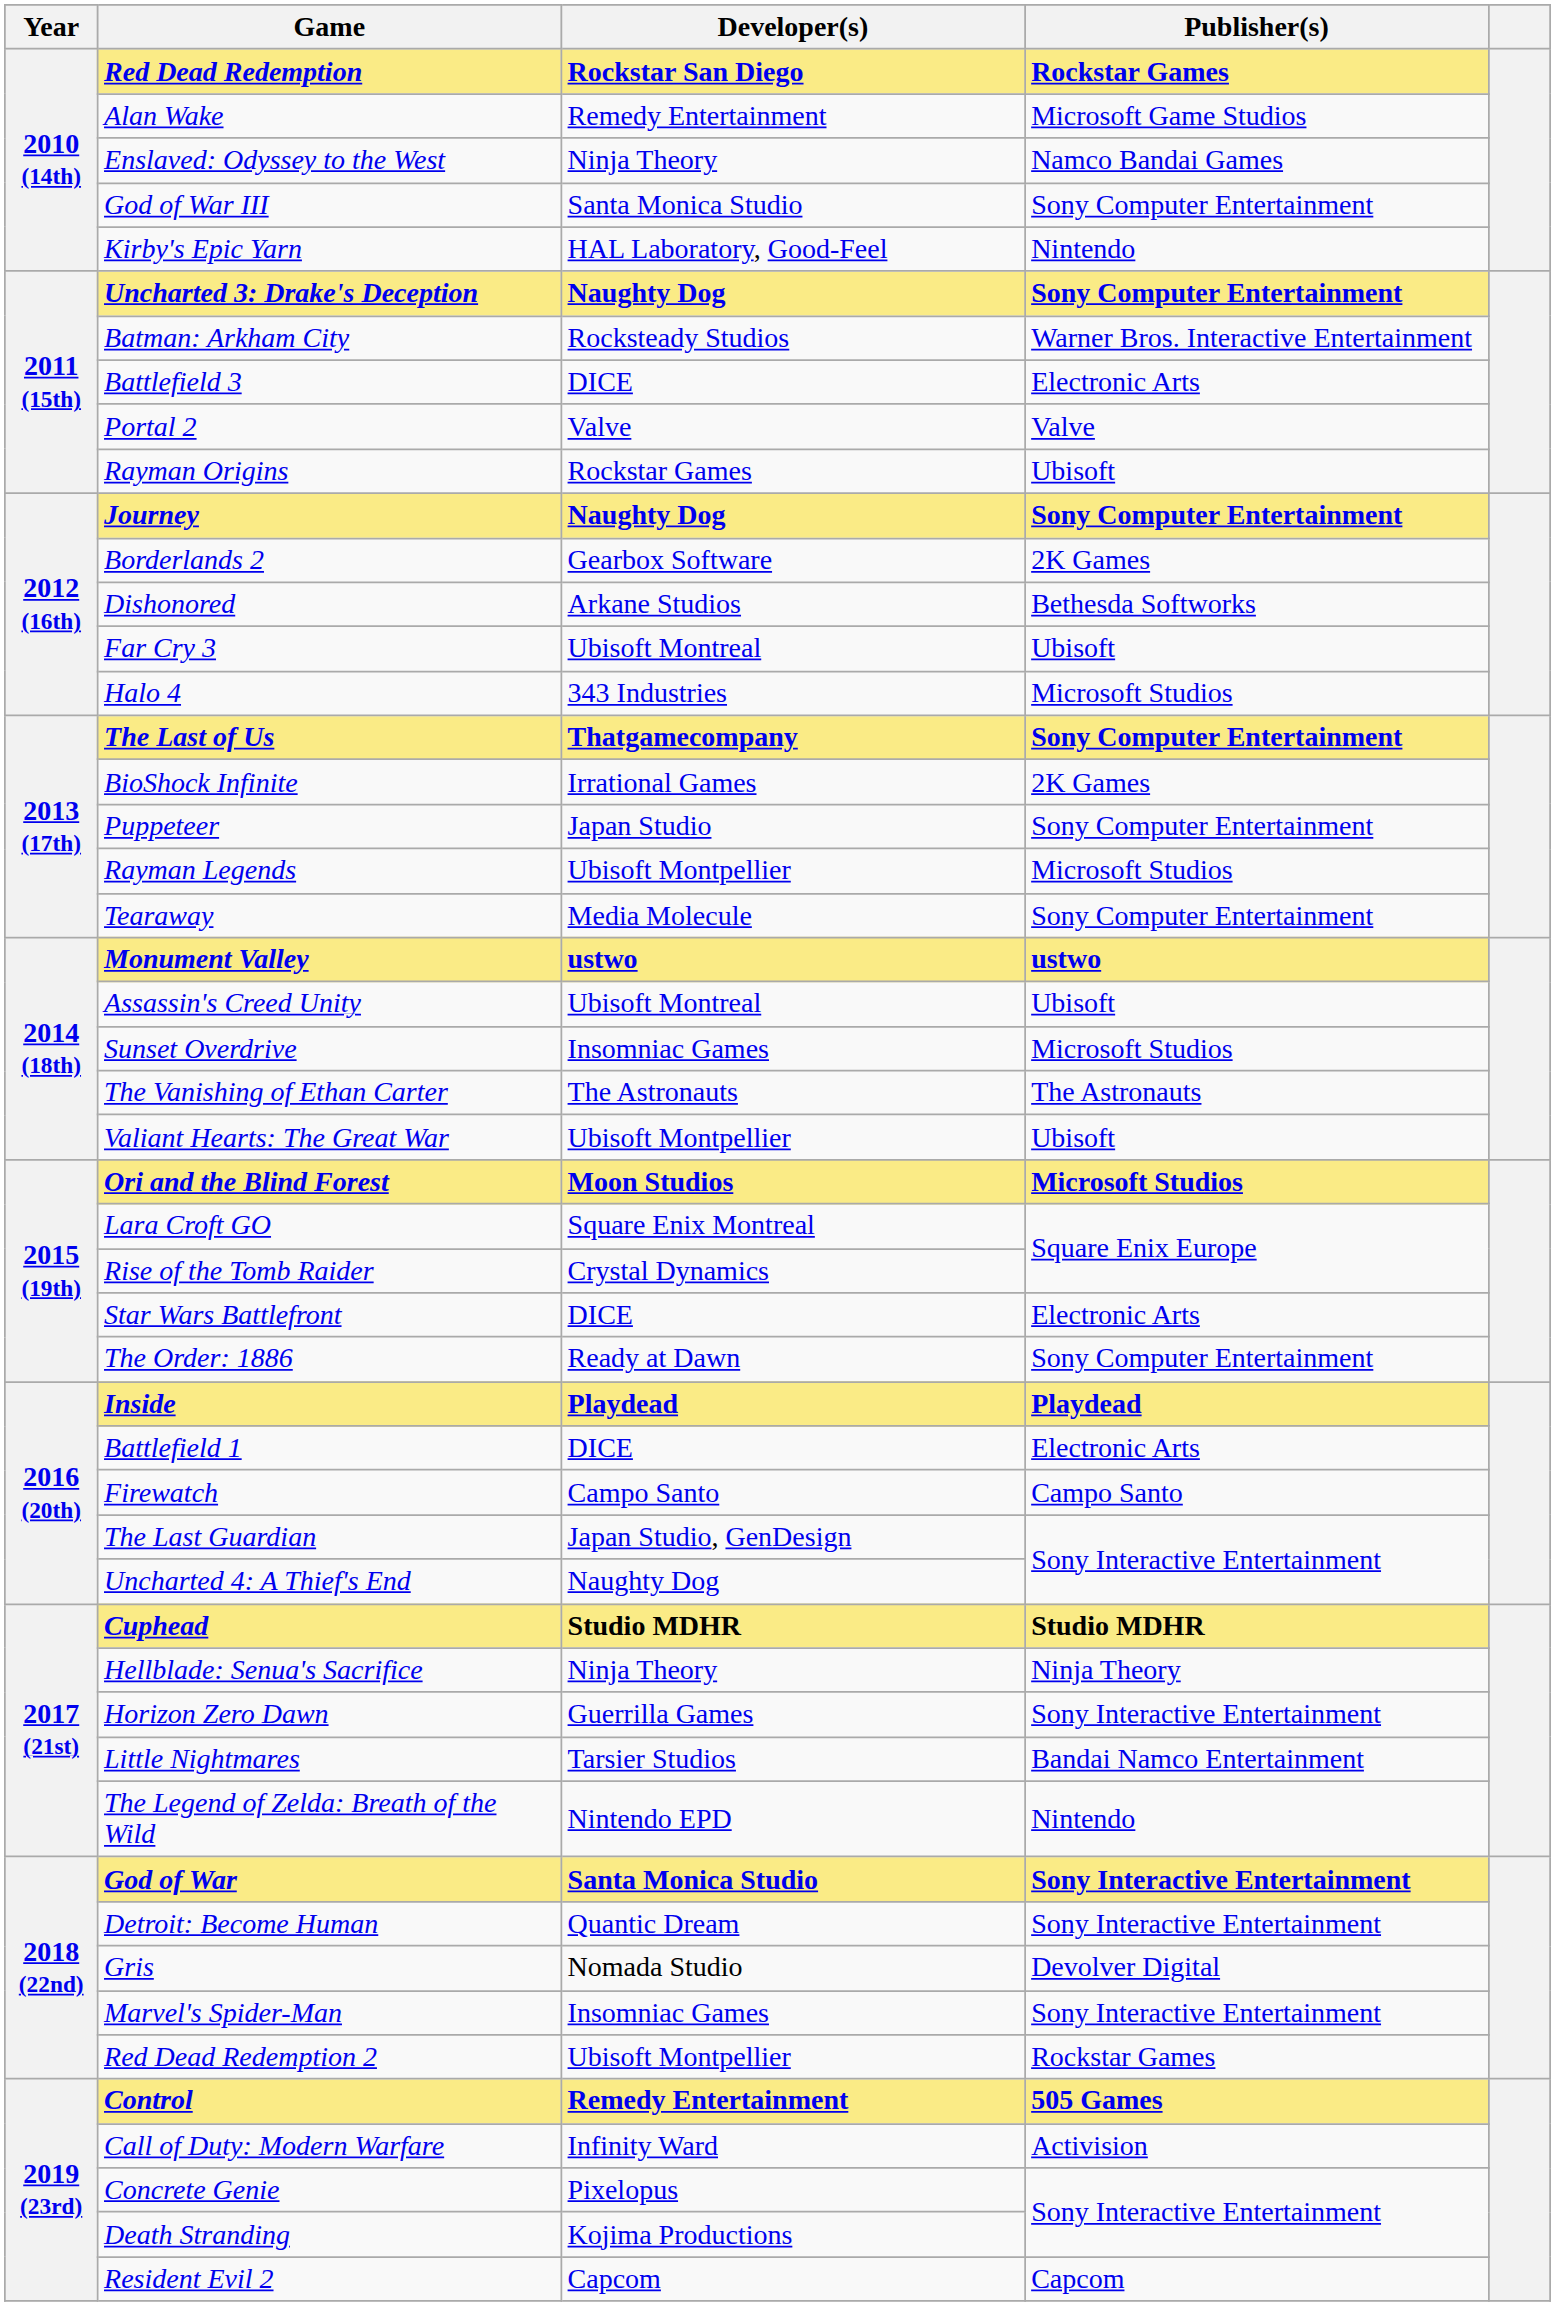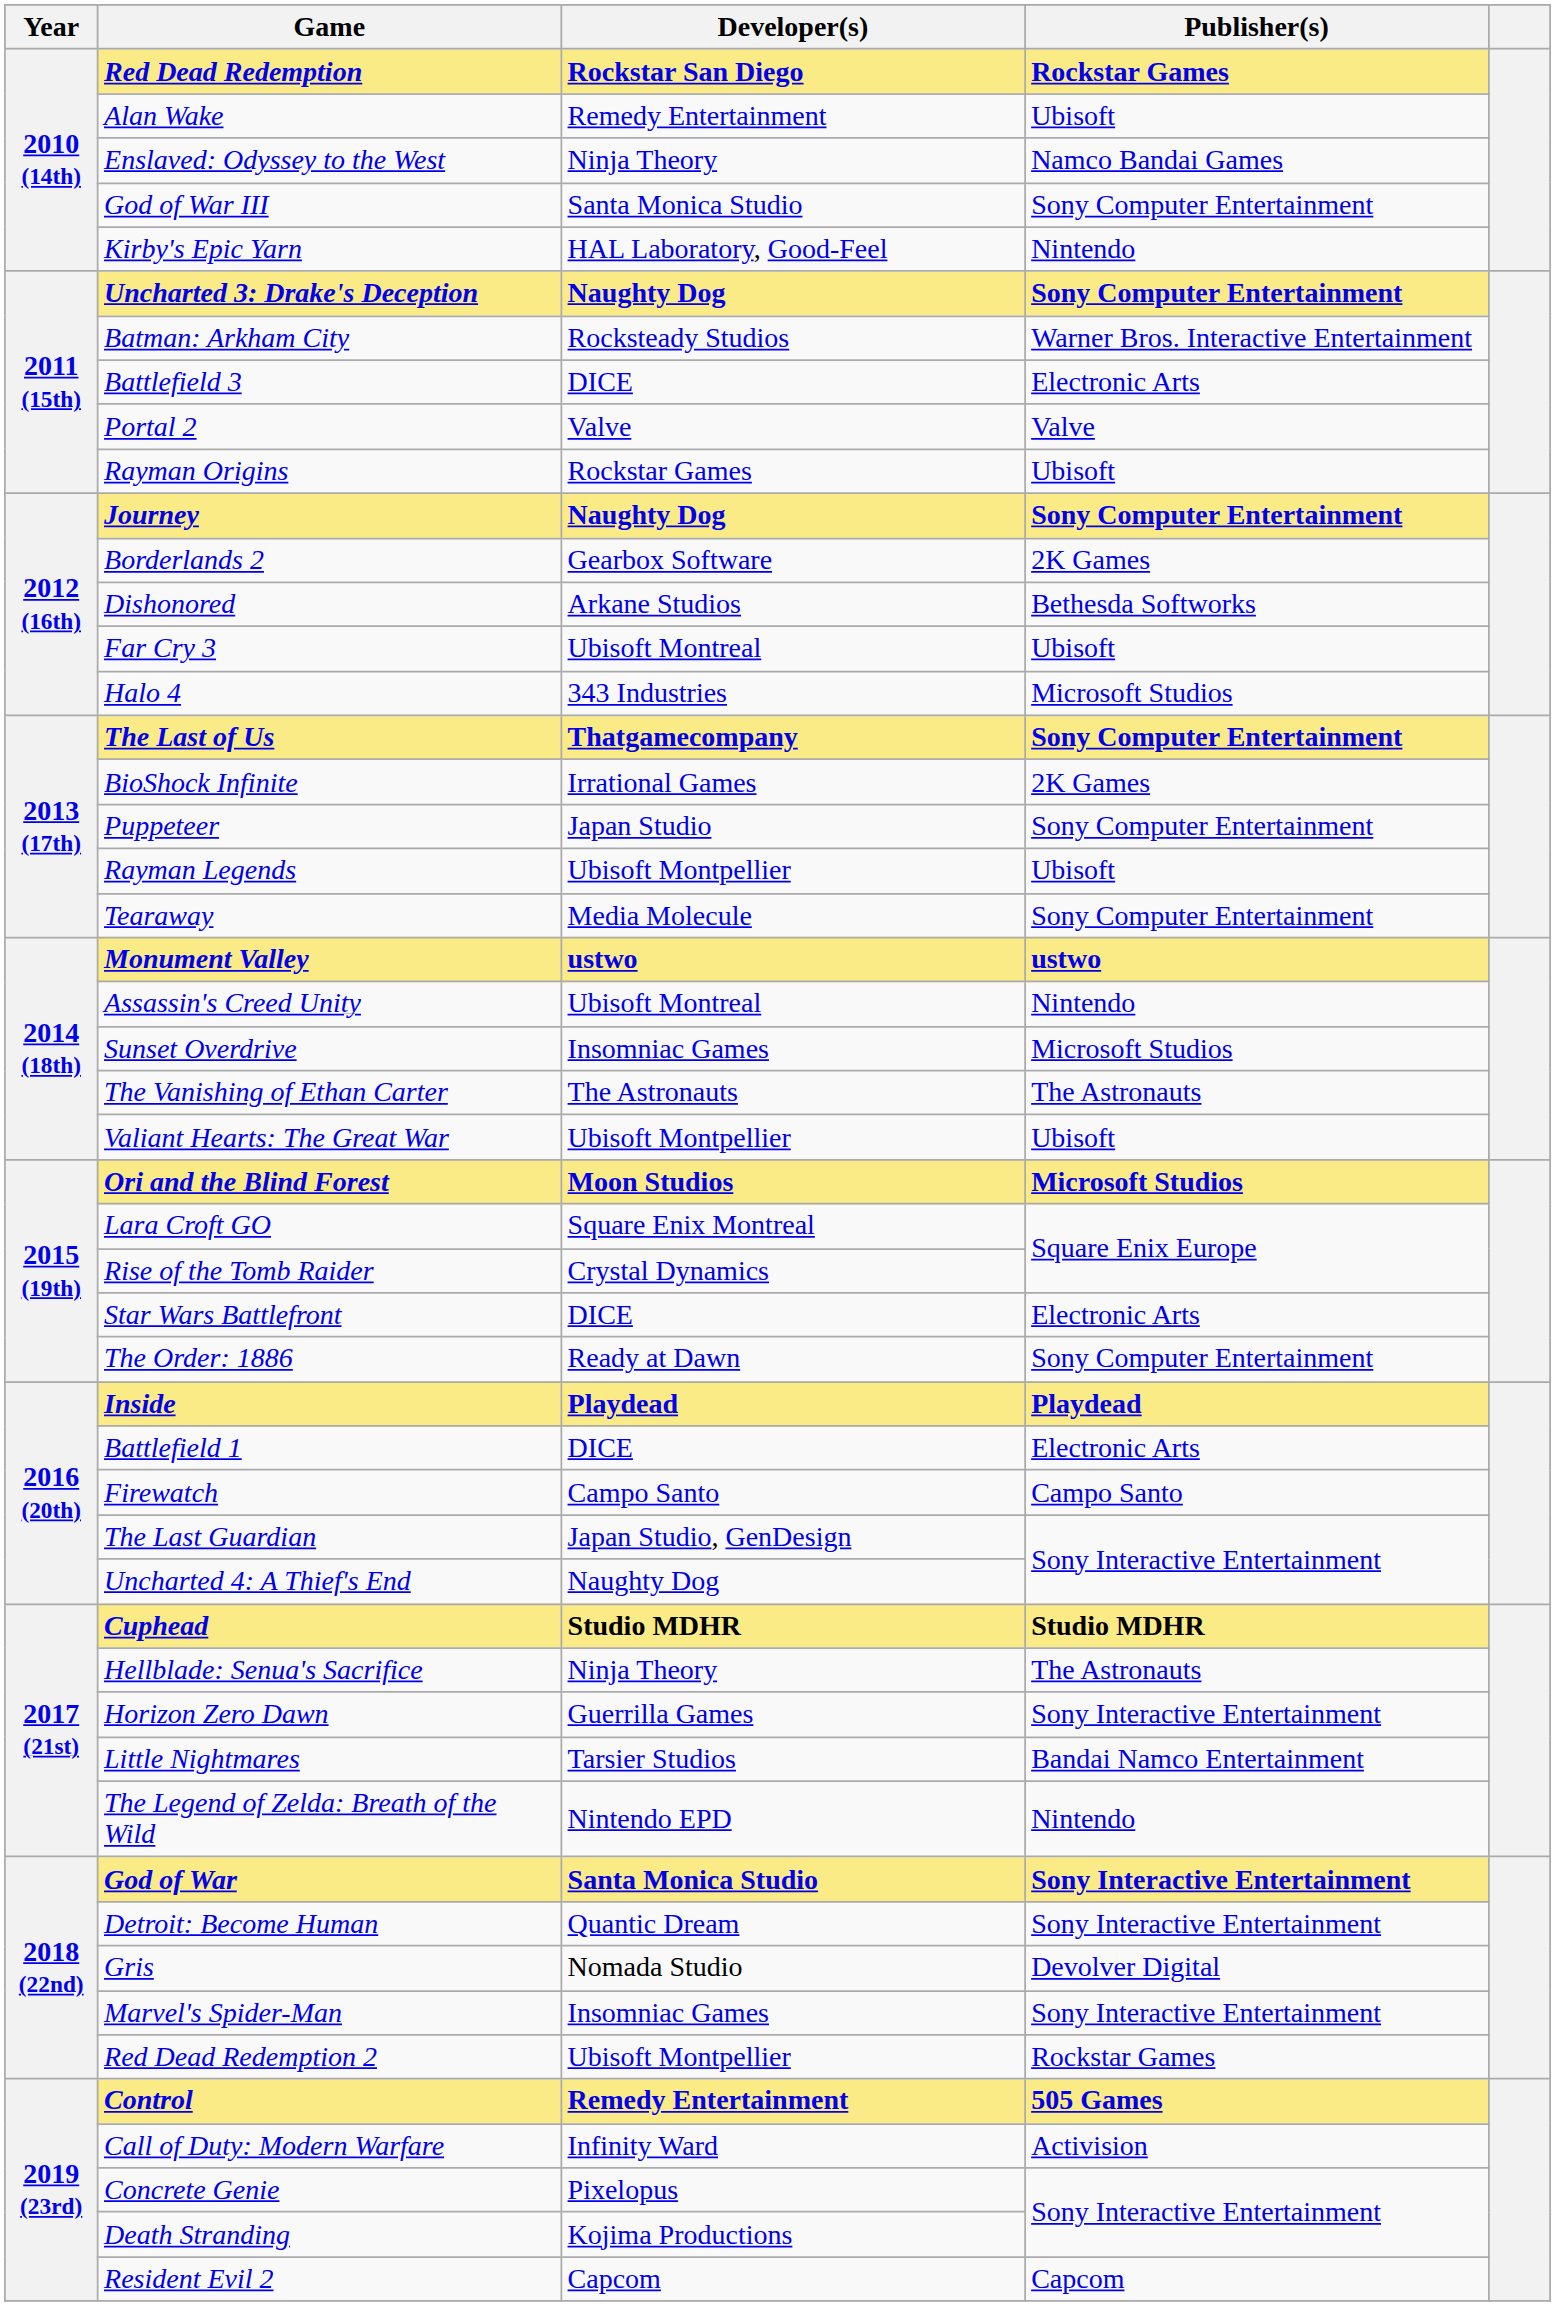Alan Wake | Publisher(s): Microsoft Game Studios -> Ubisoft
Rayman Legends | Publisher(s): Microsoft Studios -> Ubisoft
Assassin's Creed Unity | Publisher(s): Ubisoft -> Nintendo
Hellblade: Senua's Sacrifice | Publisher(s): Ninja Theory -> The Astronauts
